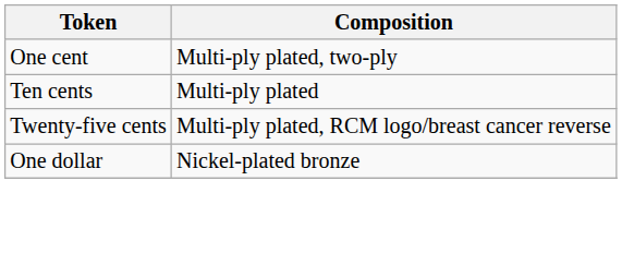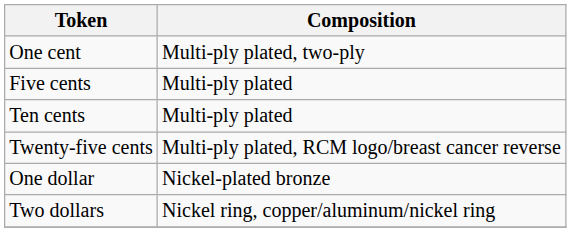+ row: Five cents | Multi-ply plated
+ row: Two dollars | Nickel ring, copper/aluminum/nickel ring
